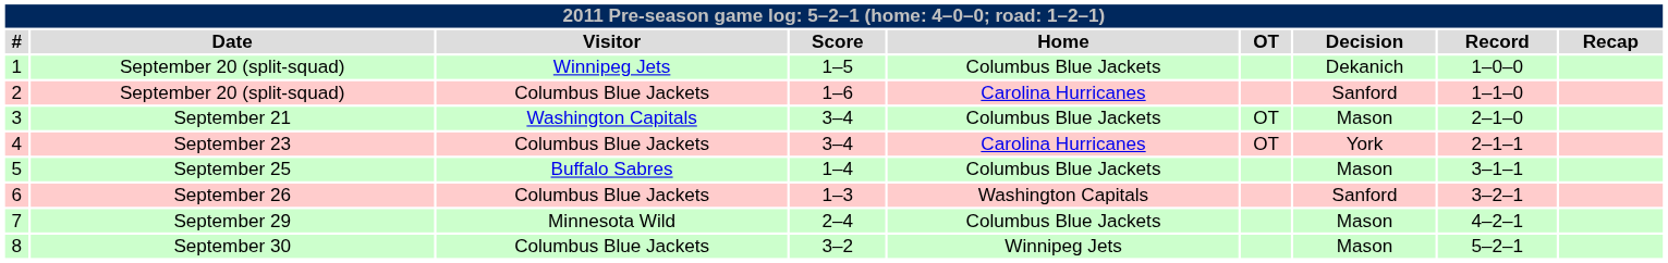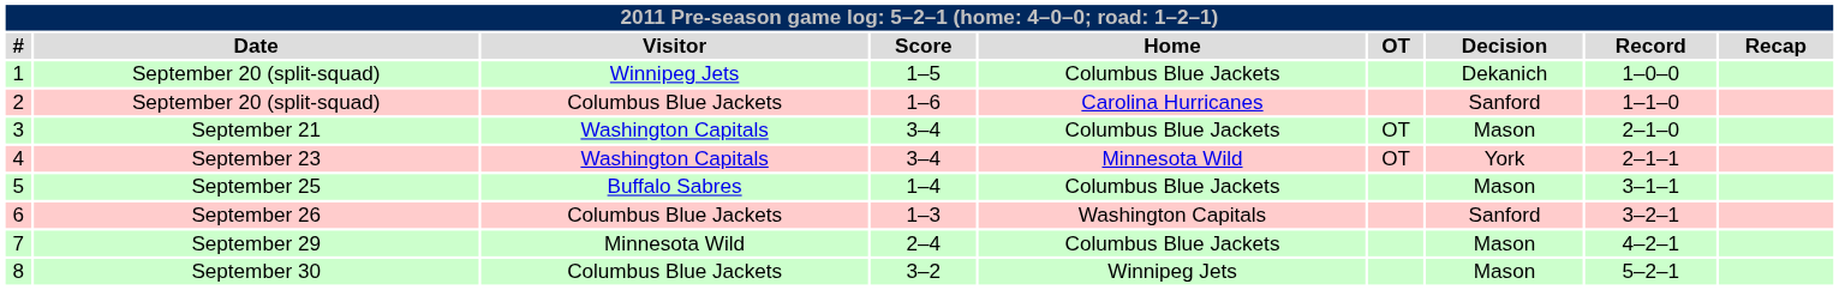4 | Visitor: Columbus Blue Jackets -> Washington Capitals
4 | Home: Carolina Hurricanes -> Minnesota Wild
